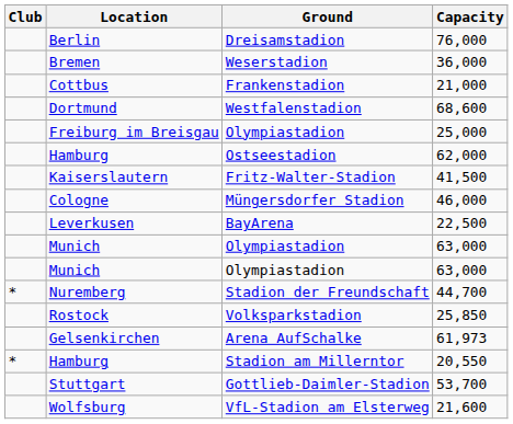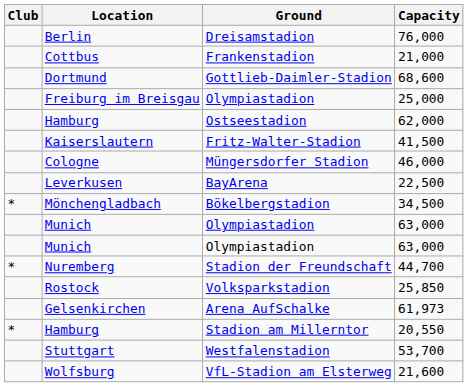- row: Bremen | Weserstadion | 36,000
68,600 | Ground: Westfalenstadion -> Gottlieb-Daimler-Stadion
+ row: * | Mönchengladbach | Bökelbergstadion | 34,500
53,700 | Ground: Gottlieb-Daimler-Stadion -> Westfalenstadion
